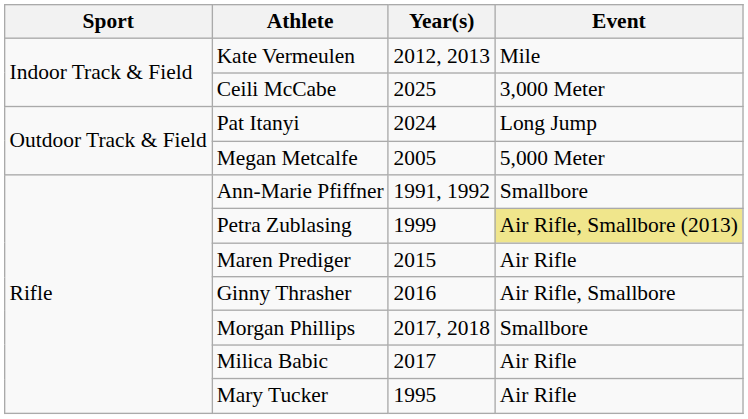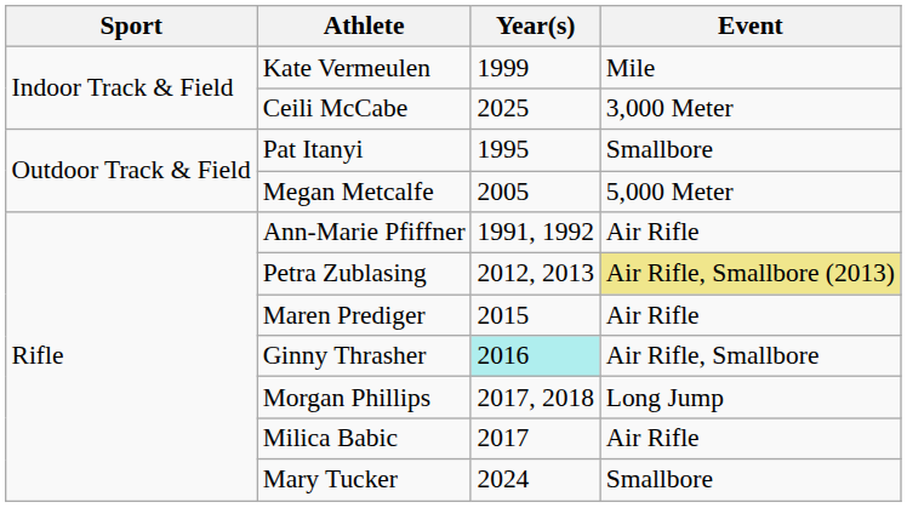Kate Vermeulen | Year(s): 2012, 2013 -> 1999
Pat Itanyi | Year(s): 2024 -> 1995
Pat Itanyi | Event: Long Jump -> Smallbore
Ann-Marie Pfiffner | Event: Smallbore -> Air Rifle
Petra Zublasing | Year(s): 1999 -> 2012, 2013
Ginny Thrasher | Year(s): no background -> paleturquoise background
Morgan Phillips | Event: Smallbore -> Long Jump
Mary Tucker | Year(s): 1995 -> 2024
Mary Tucker | Event: Air Rifle -> Smallbore
